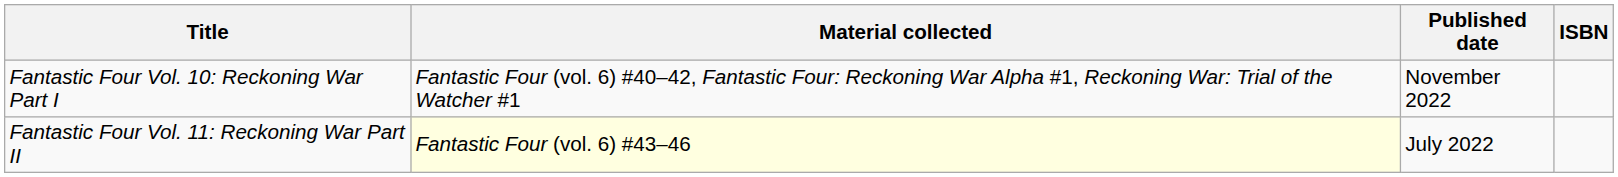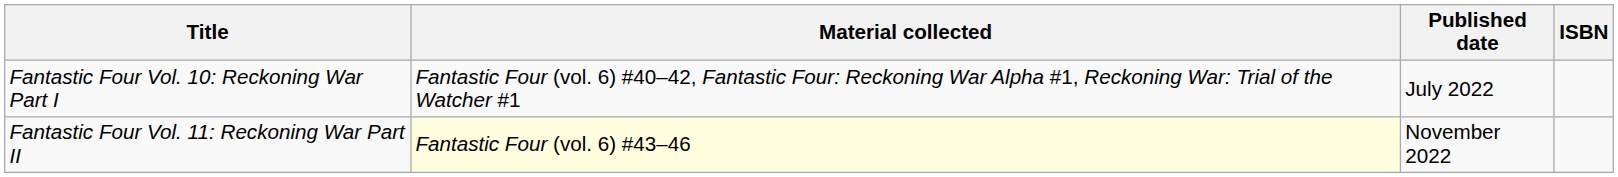Fantastic Four Vol. 10: Reckoning War Part I | Published date: November 2022 -> July 2022
Fantastic Four Vol. 11: Reckoning War Part II | Published date: July 2022 -> November 2022
